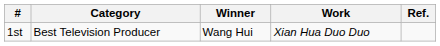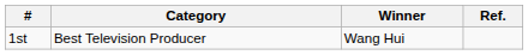- column: Work | Xian Hua Duo Duo
